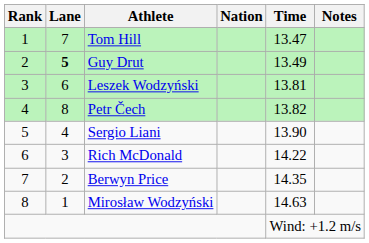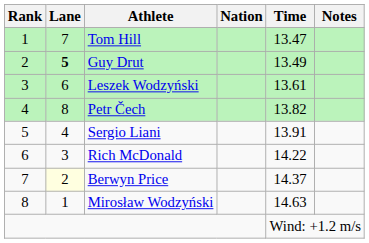Leszek Wodzyński | Time: 13.81 -> 13.61
Sergio Liani | Time: 13.90 -> 13.91
Berwyn Price | Lane: no background -> lightyellow background
Berwyn Price | Time: 14.35 -> 14.37
